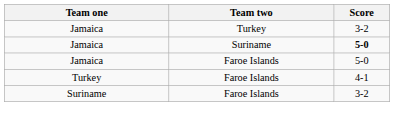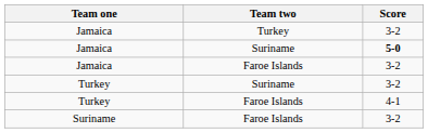Jamaica / Faroe Islands | Score: 5-0 -> 3-2
+ row: Turkey | Suriname | 3-2
